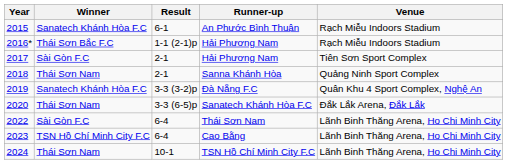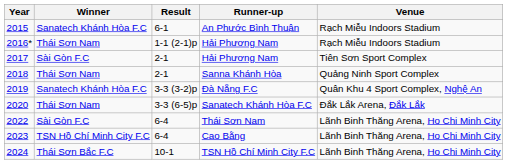2016* | Winner: Thái Sơn Bắc F.C -> Thái Sơn Nam
2024 | Winner: Thái Sơn Nam -> Thái Sơn Bắc F.C
